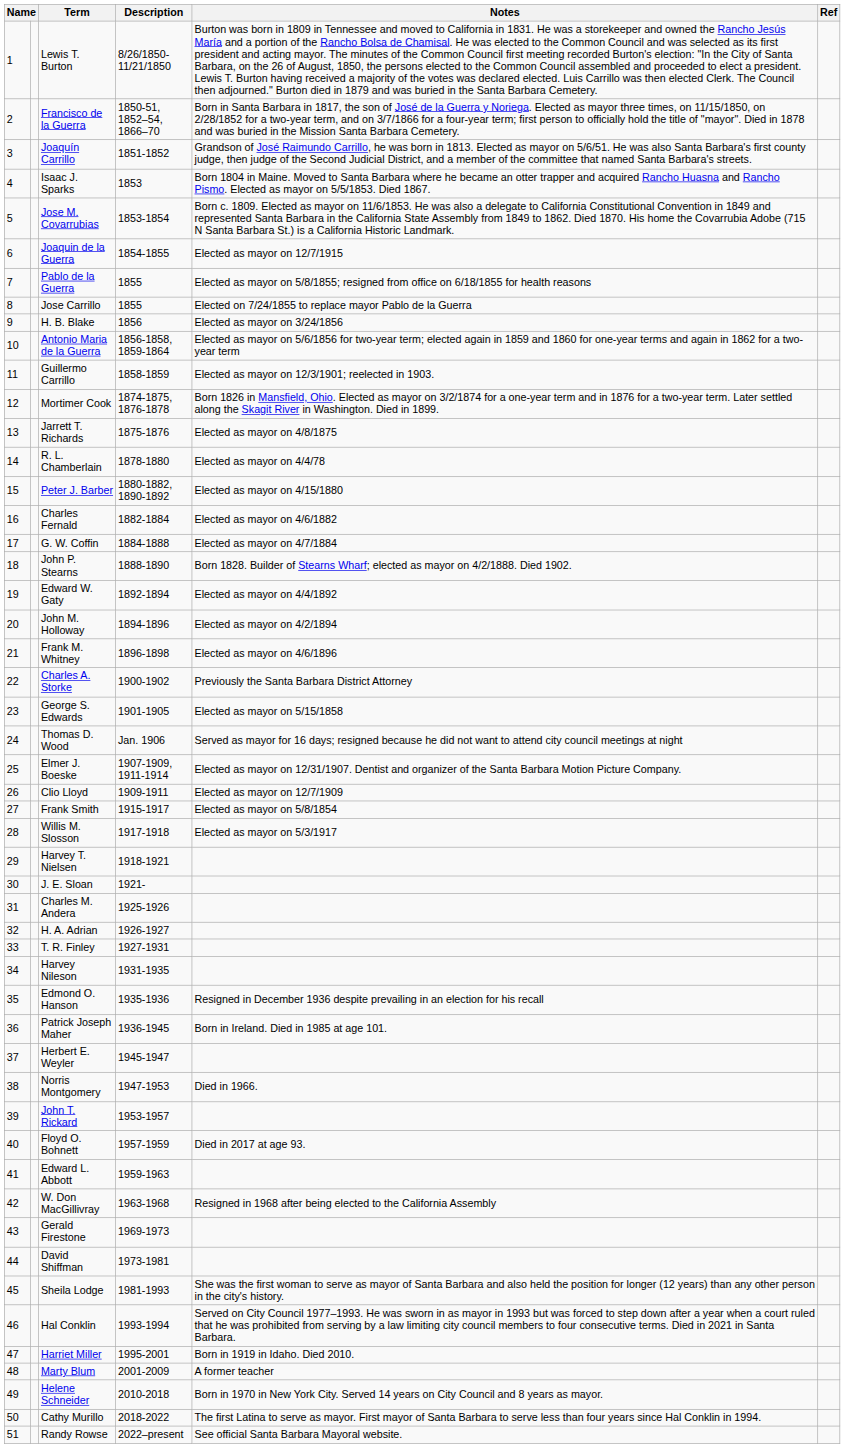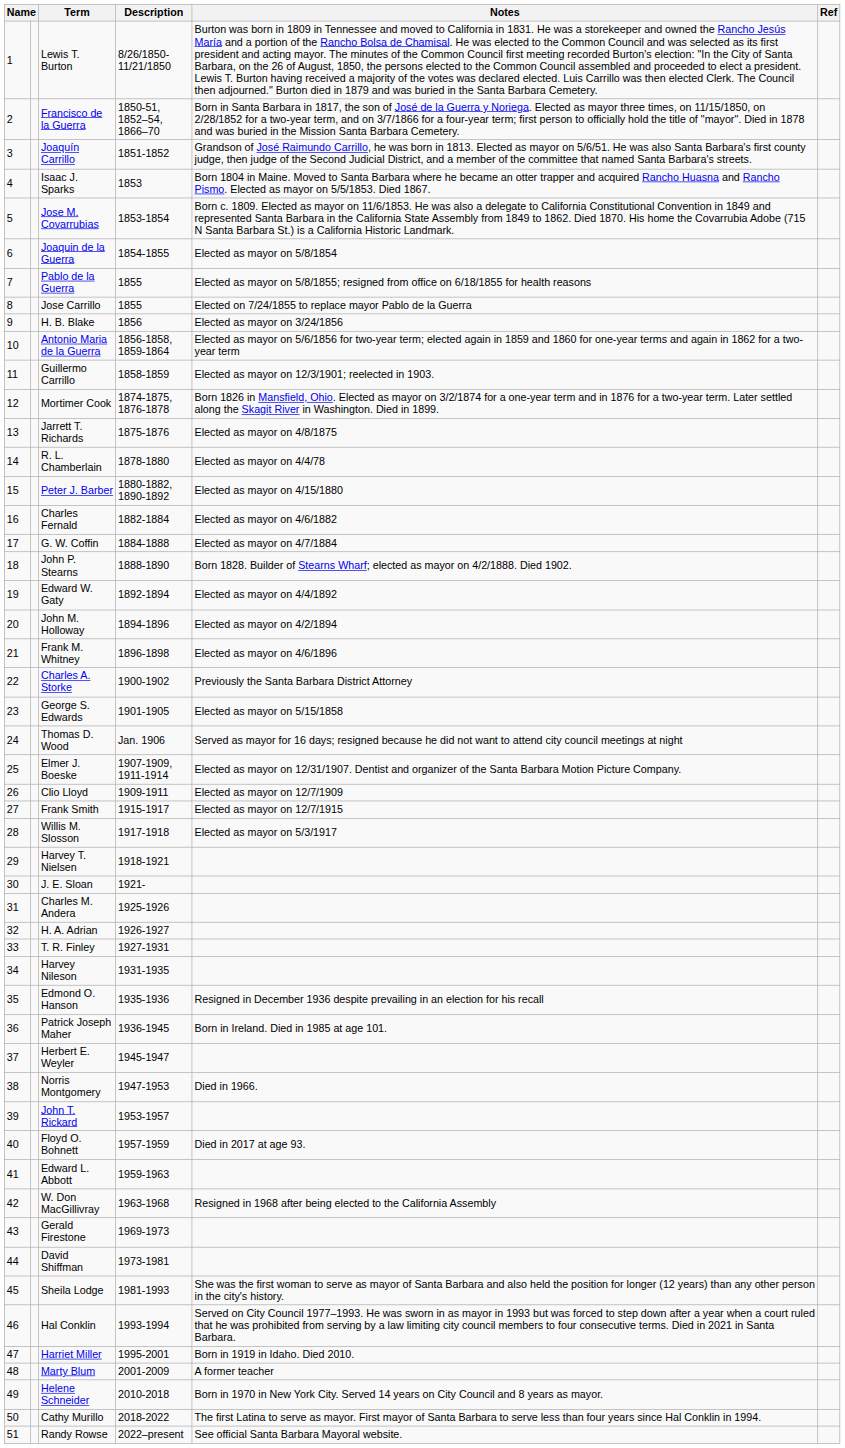Joaquin de la Guerra | Notes: Elected as mayor on 12/7/1915 -> Elected as mayor on 5/8/1854
Frank Smith | Notes: Elected as mayor on 5/8/1854 -> Elected as mayor on 12/7/1915
